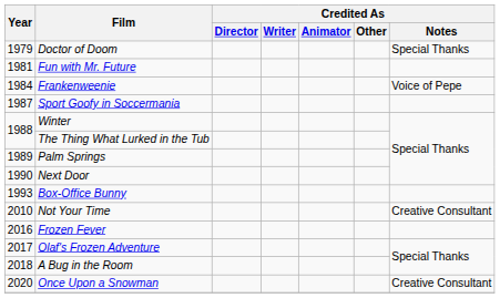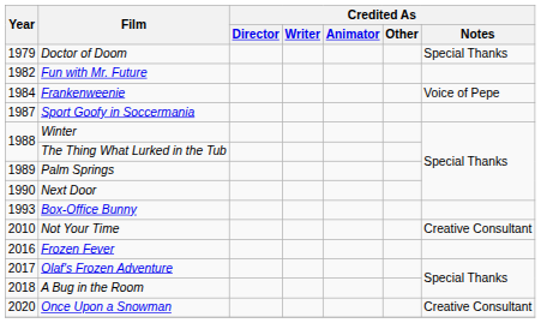Fun with Mr. Future | Year: 1981 -> 1982
